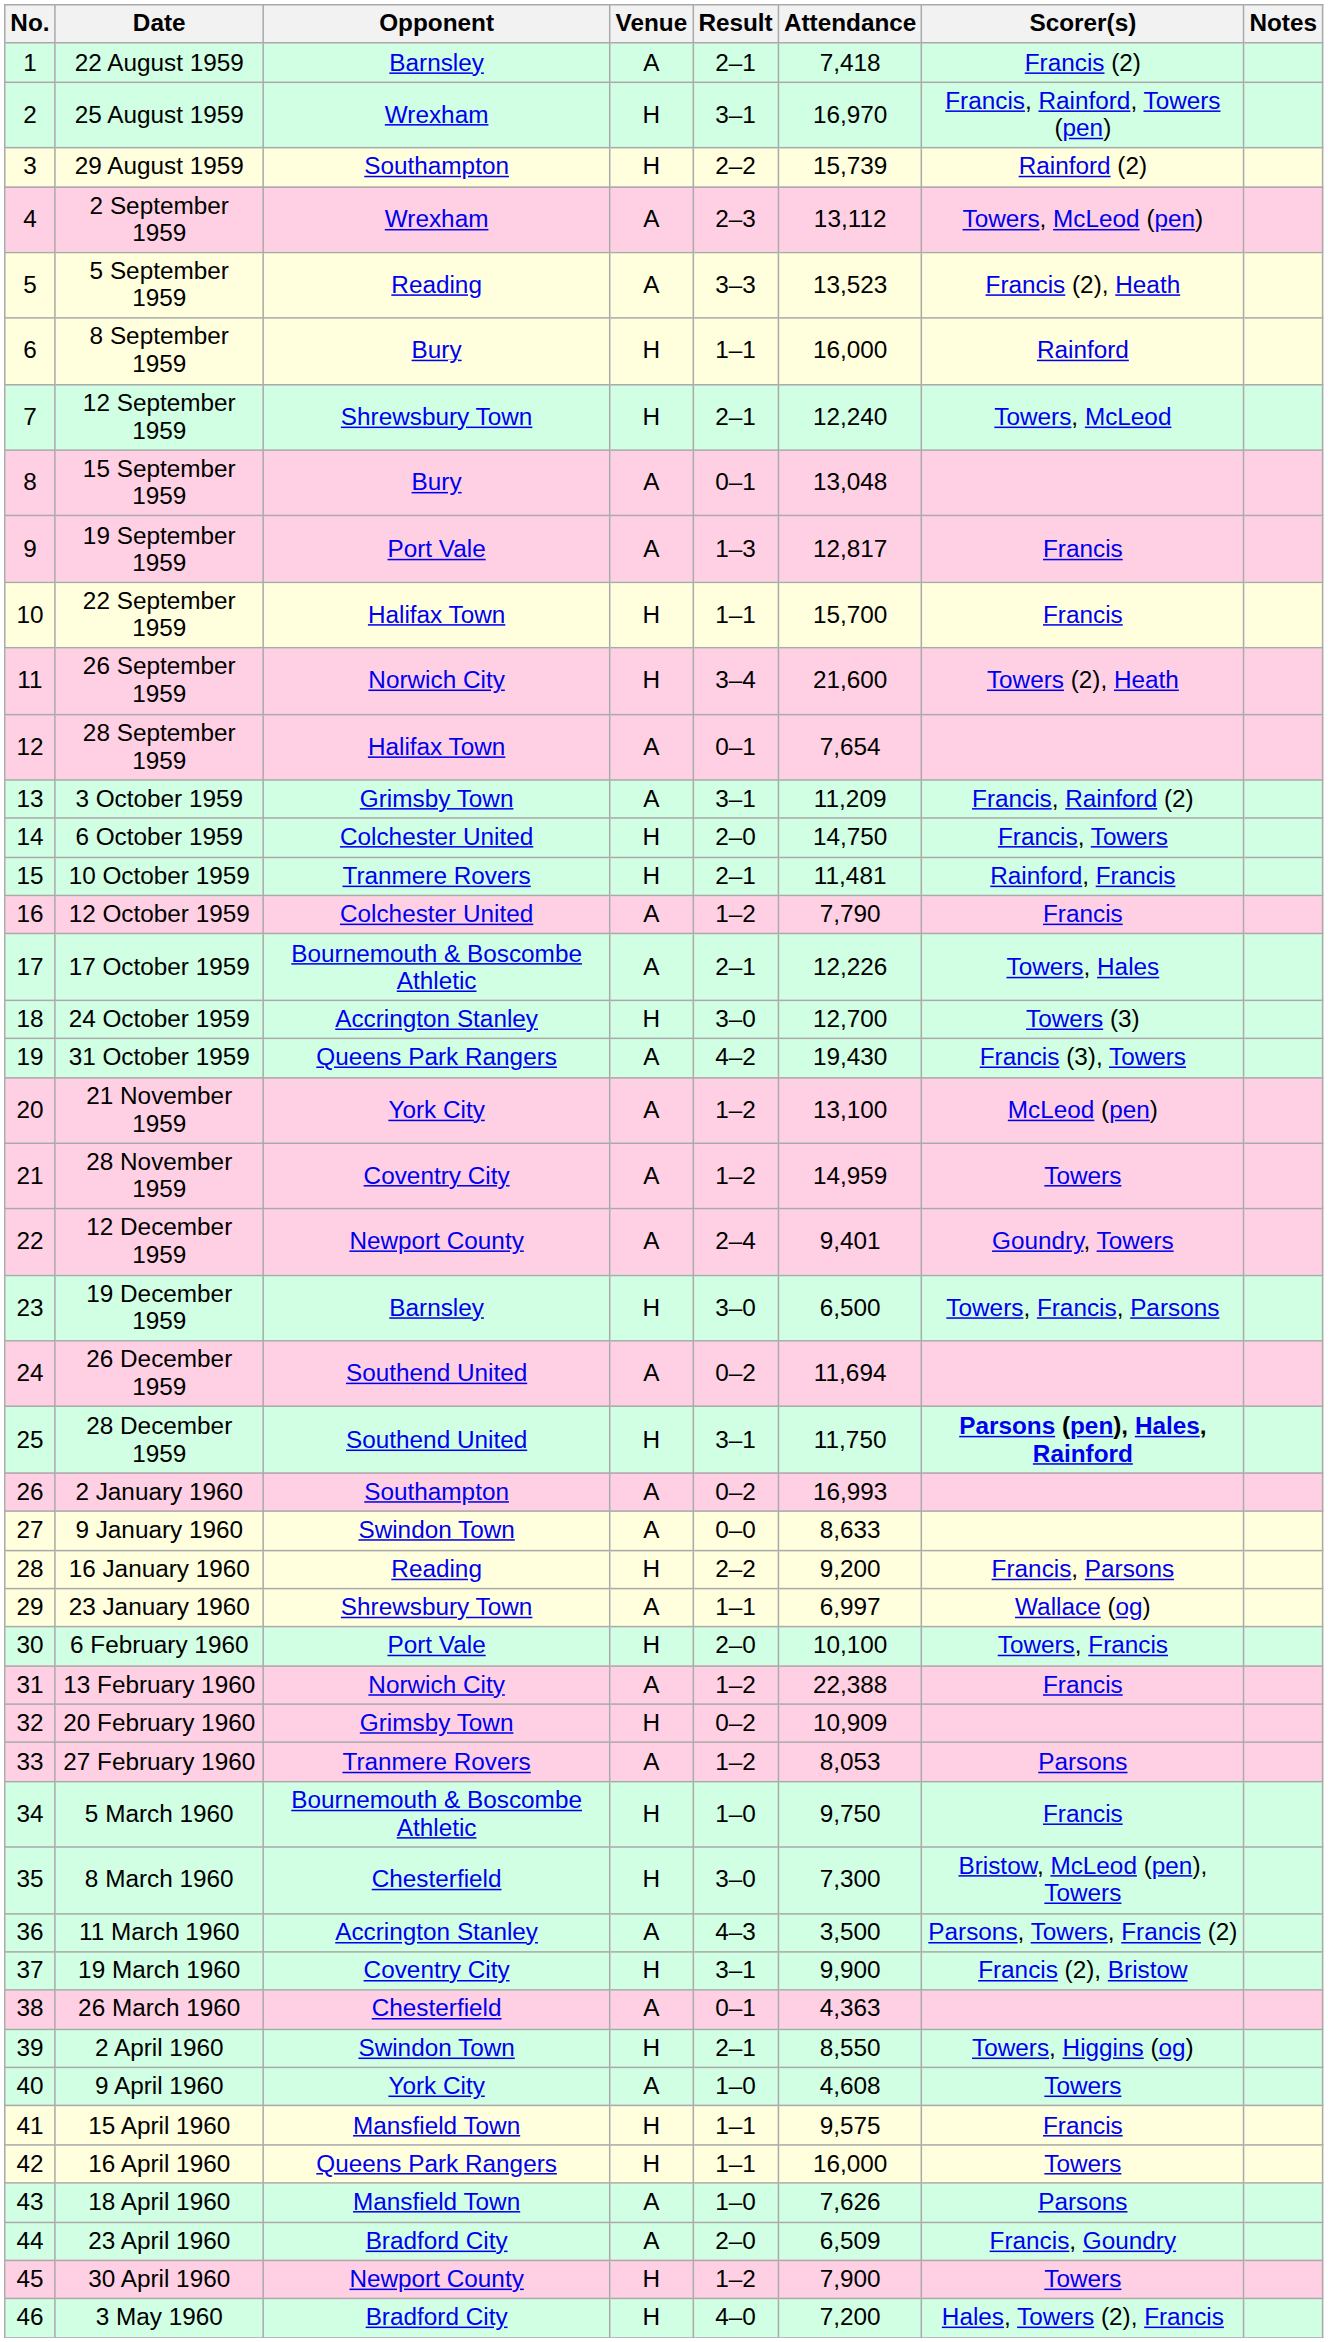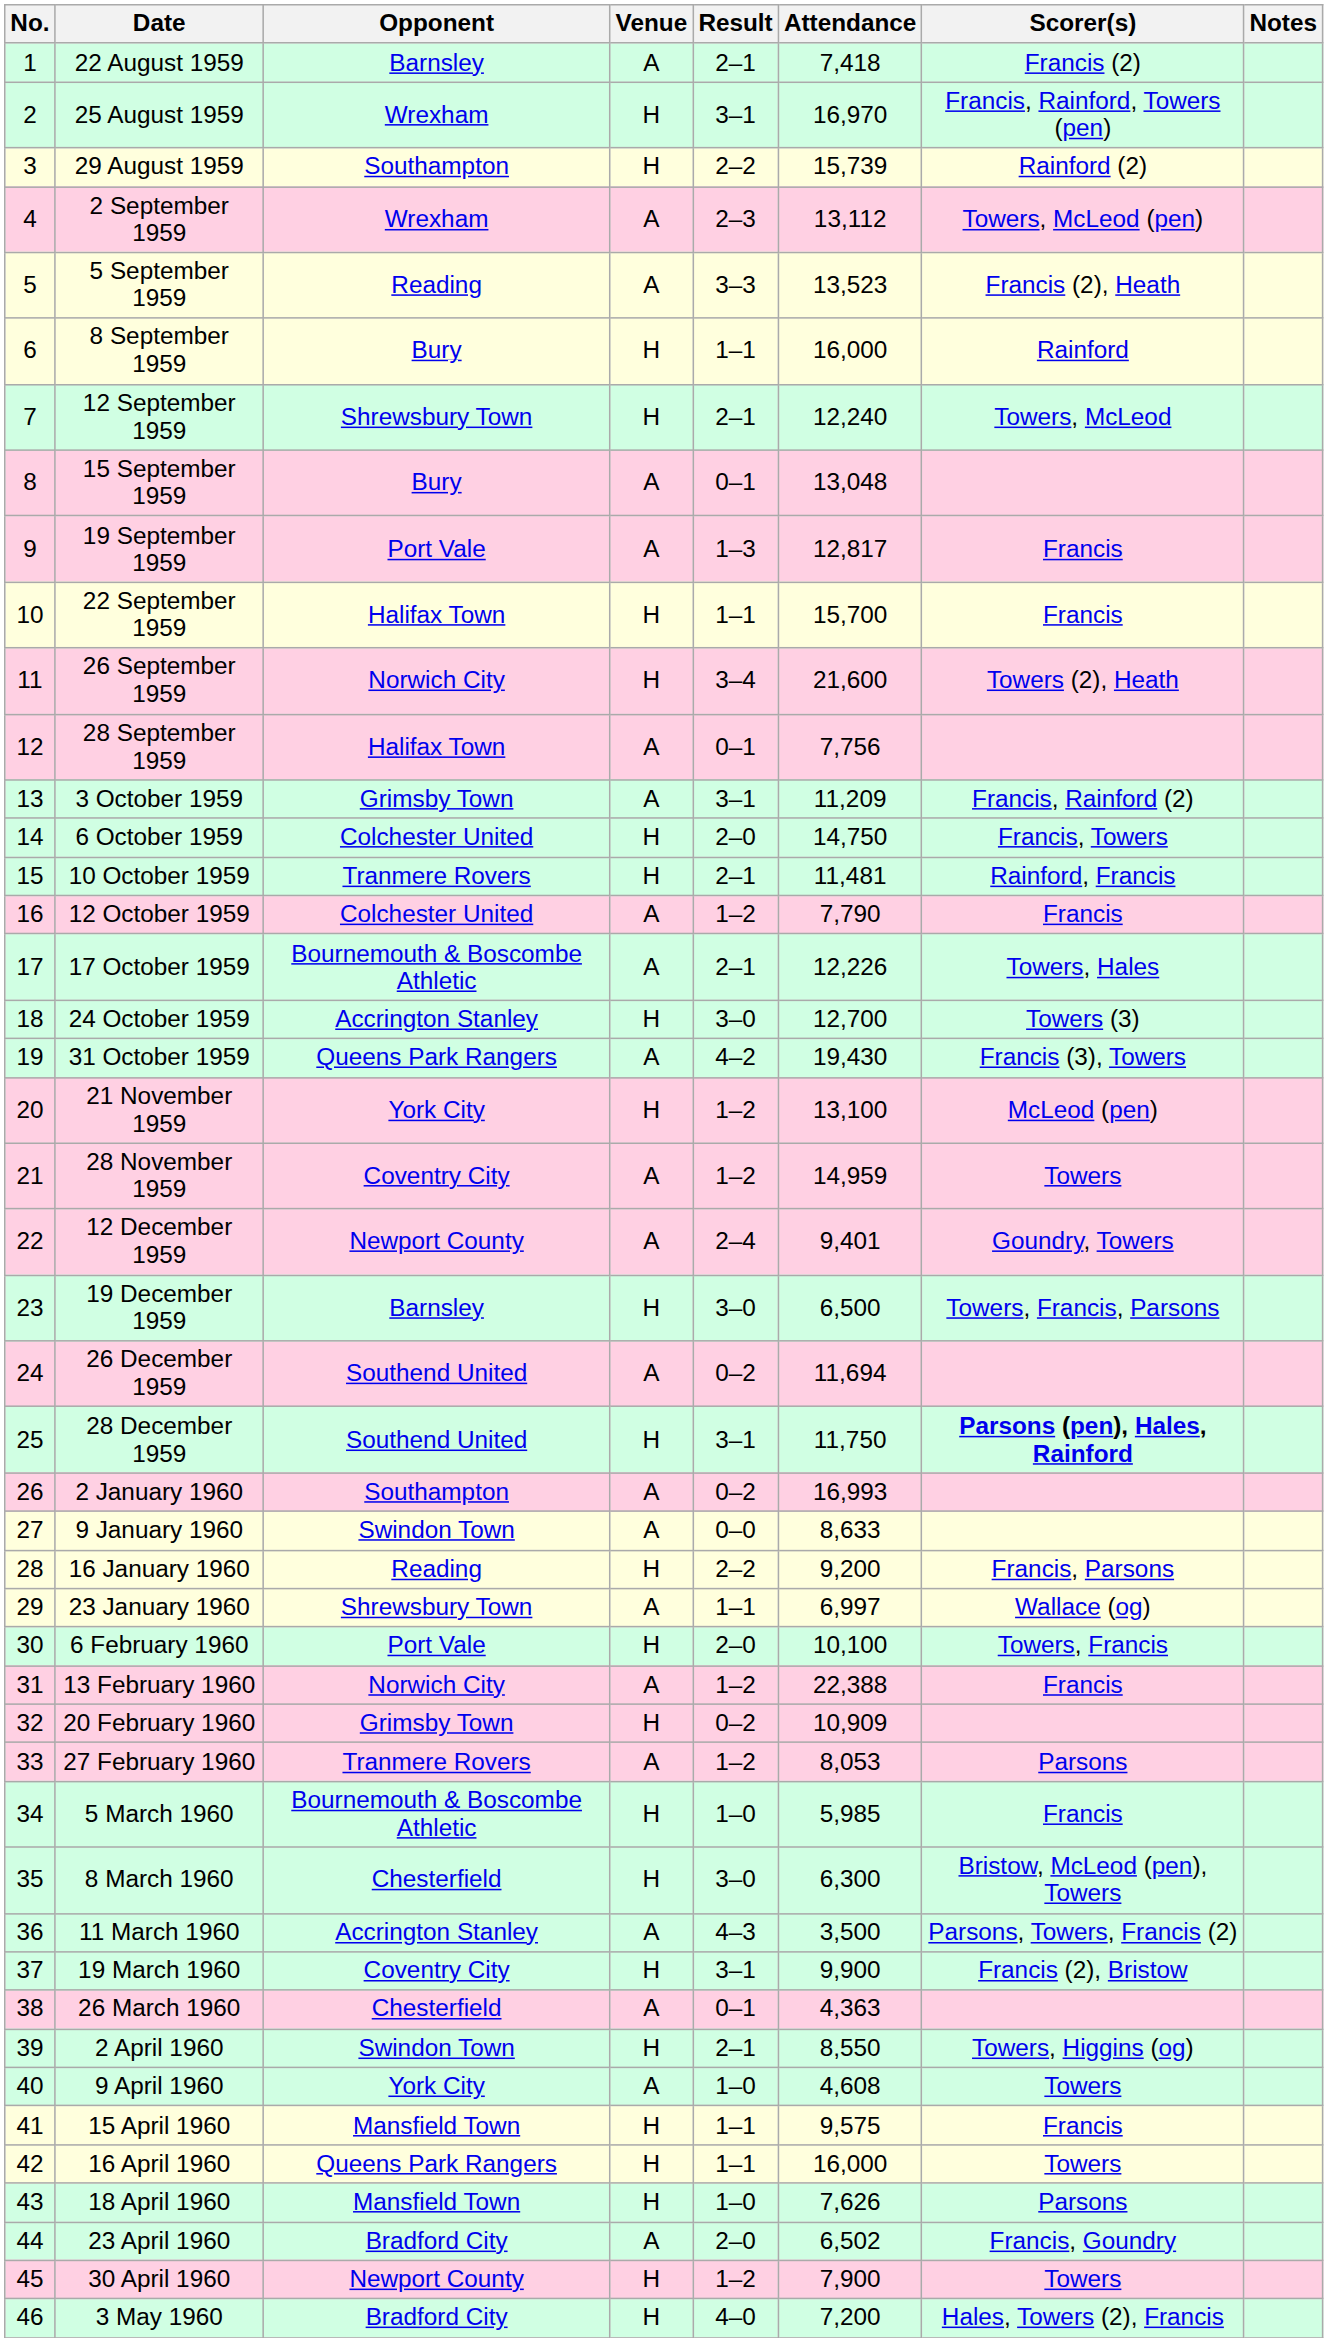28 September 1959 | Attendance: 7,654 -> 7,756
21 November 1959 | Venue: A -> H
5 March 1960 | Attendance: 9,750 -> 5,985
8 March 1960 | Attendance: 7,300 -> 6,300
18 April 1960 | Venue: A -> H
23 April 1960 | Attendance: 6,509 -> 6,502
